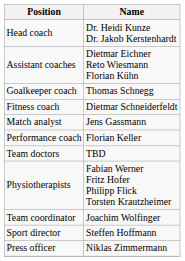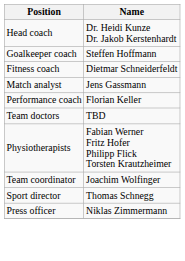- row: Assistant coaches | Dietmar Eichner Reto Wiesmann Florian Kühn
Goalkeeper coach | Name: Thomas Schnegg -> Steffen Hoffmann
Sport director | Name: Steffen Hoffmann -> Thomas Schnegg
